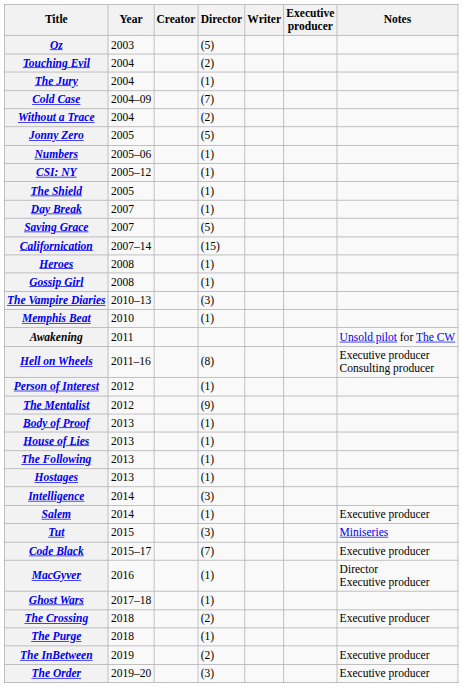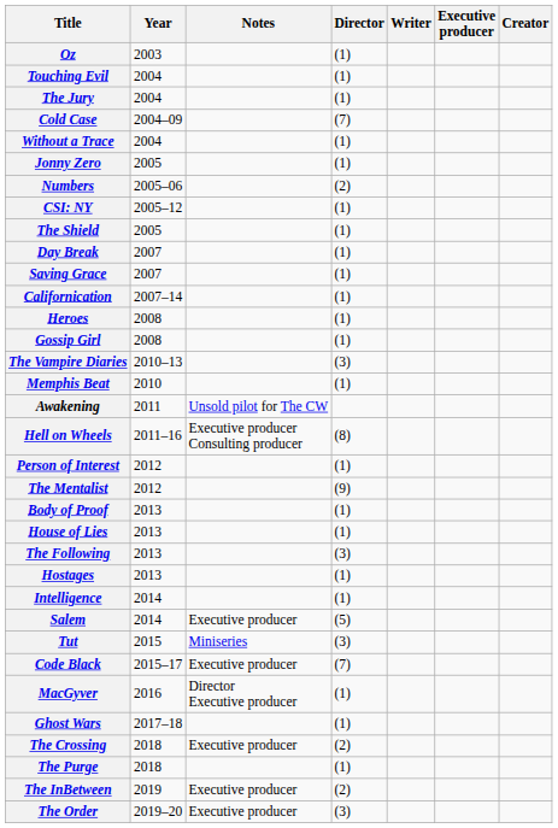columns swapped: Creator <-> Notes
Oz | Director: (5) -> (1)
Touching Evil | Director: (2) -> (1)
Without a Trace | Director: (2) -> (1)
Jonny Zero | Director: (5) -> (1)
Numbers | Director: (1) -> (2)
Saving Grace | Director: (5) -> (1)
Californication | Director: (15) -> (1)
The Following | Director: (1) -> (3)
Intelligence | Director: (3) -> (1)
Salem | Director: (1) -> (5)
